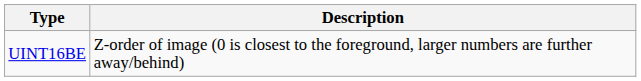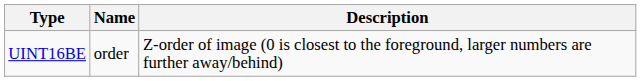+ column: Name | order
